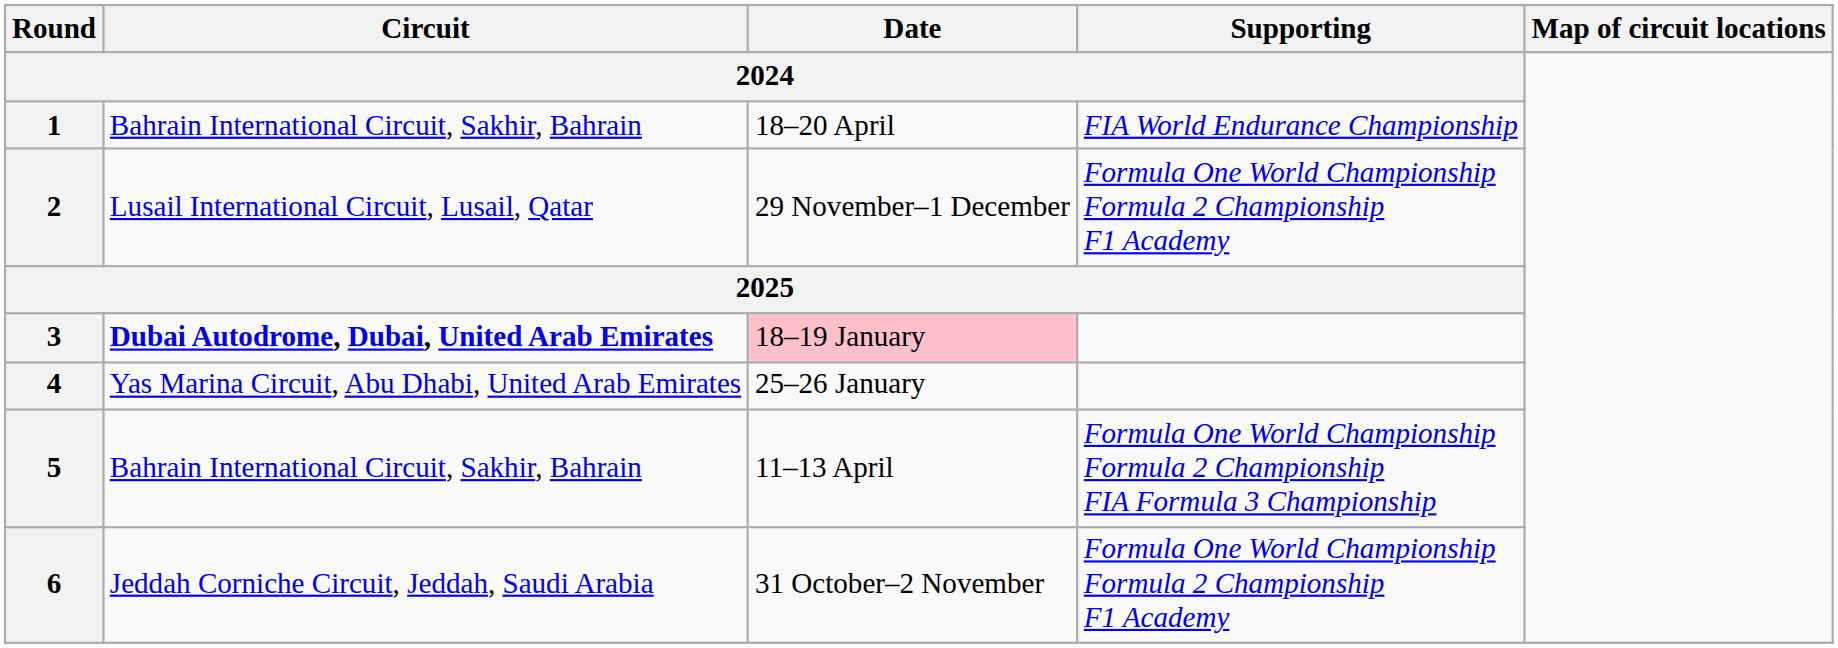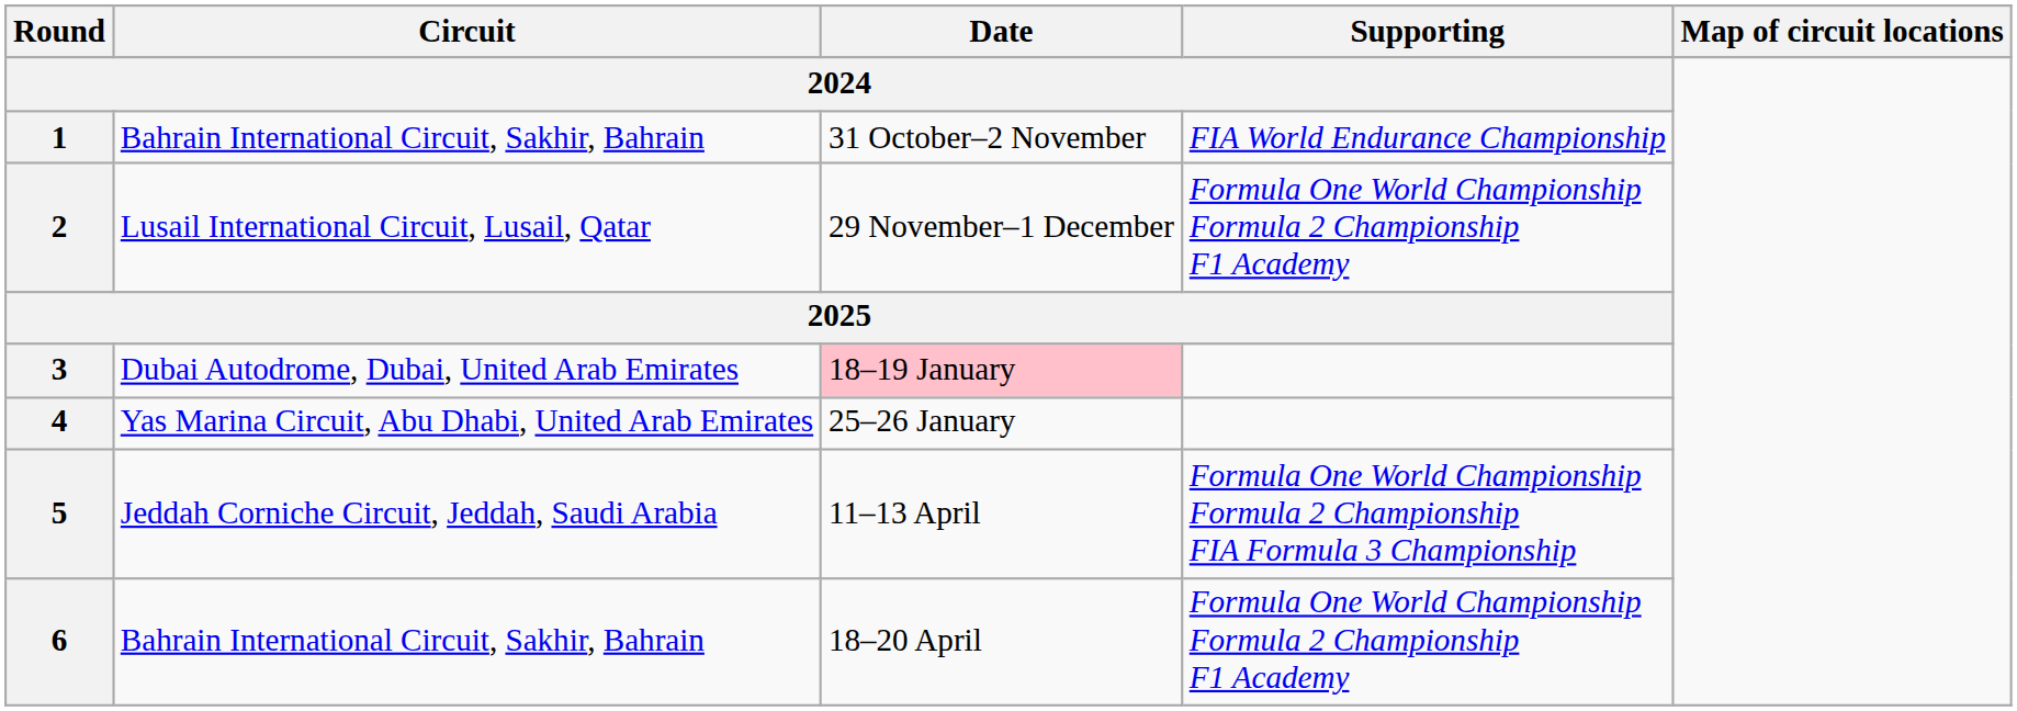1 | Date: 18–20 April -> 31 October–2 November
3 | Circuit: bold -> normal
5 | Circuit: Bahrain International Circuit, Sakhir, Bahrain -> Jeddah Corniche Circuit, Jeddah, Saudi Arabia
6 | Circuit: Jeddah Corniche Circuit, Jeddah, Saudi Arabia -> Bahrain International Circuit, Sakhir, Bahrain
6 | Date: 31 October–2 November -> 18–20 April
